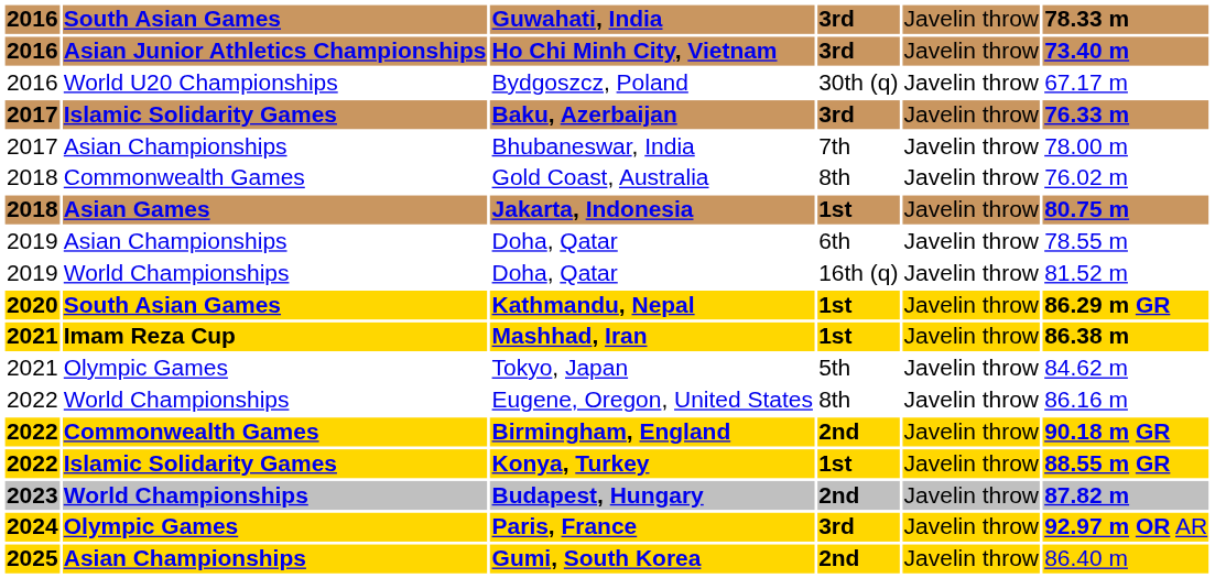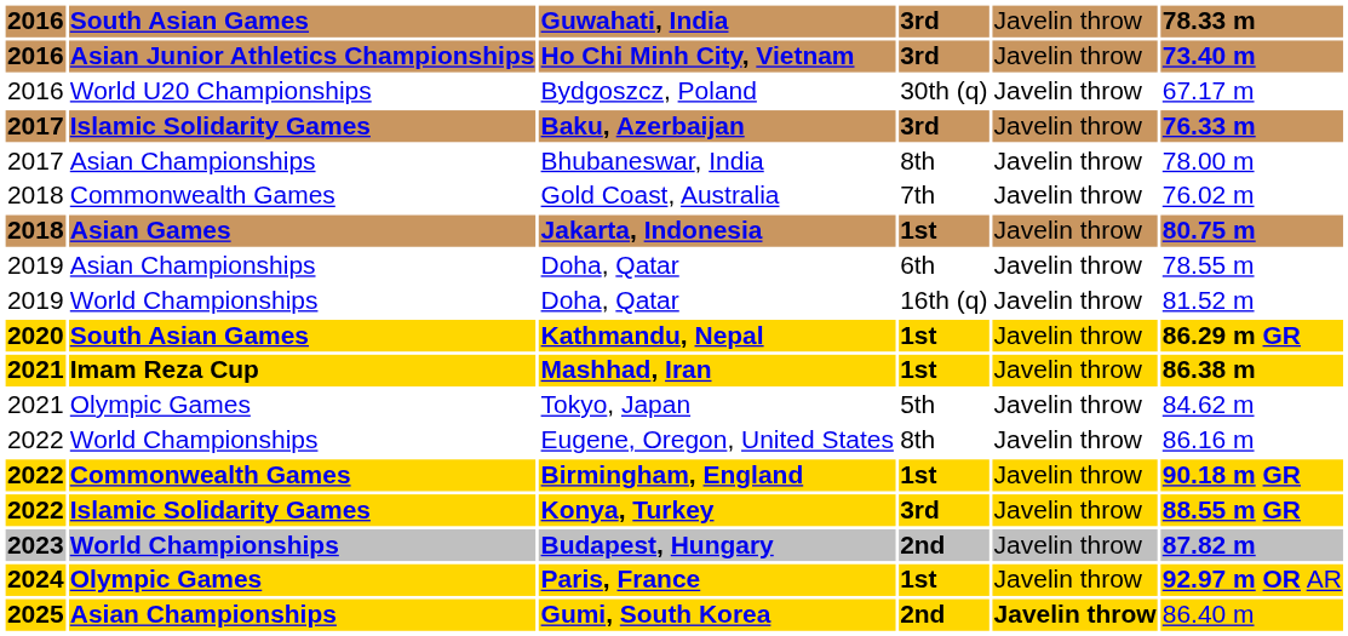Bhubaneswar, India | column 4: 7th -> 8th
Gold Coast, Australia | column 4: 8th -> 7th
Birmingham, England | column 4: 2nd -> 1st
Konya, Turkey | column 4: 1st -> 3rd
Paris, France | column 4: 3rd -> 1st
Gumi, South Korea | column 5: normal -> bold
